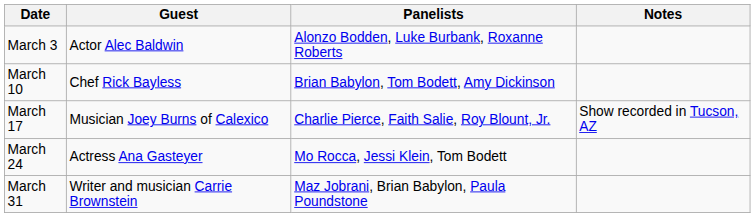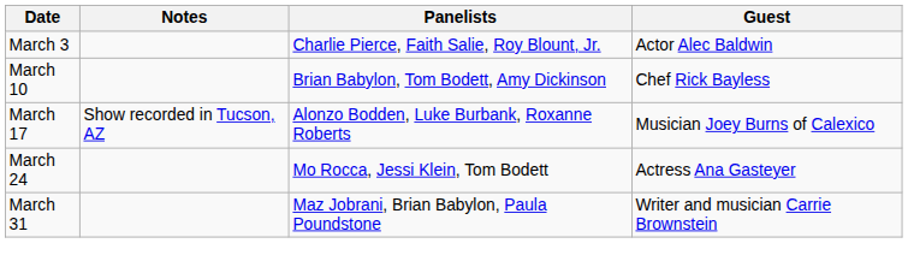columns swapped: Guest <-> Notes
March 3 | Panelists: Alonzo Bodden, Luke Burbank, Roxanne Roberts -> Charlie Pierce, Faith Salie, Roy Blount, Jr.
March 17 | Panelists: Charlie Pierce, Faith Salie, Roy Blount, Jr. -> Alonzo Bodden, Luke Burbank, Roxanne Roberts
